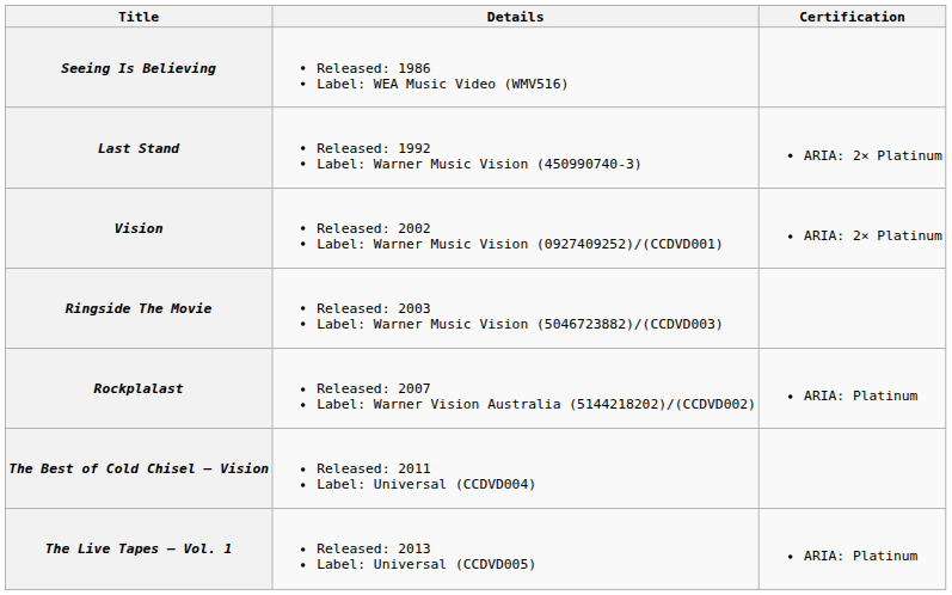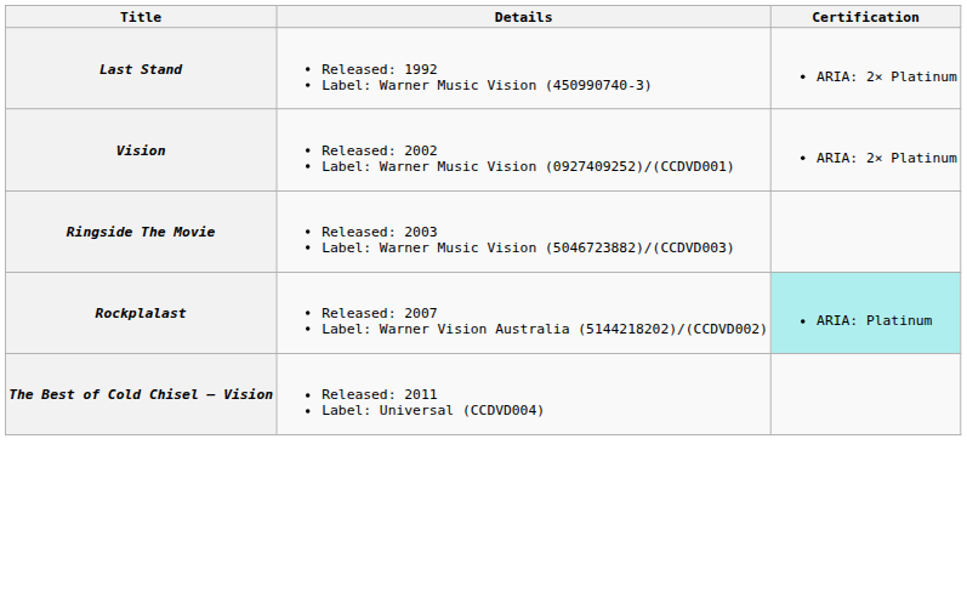- row: Seeing Is Believing | Released: 1986 Label: WEA Music Video (WMV516)
Rockplalast | Certification: no background -> paleturquoise background
- row: The Live Tapes – Vol. 1 | Released: 2013 Label: Universal (CCDVD005) | ARIA: Platinum
